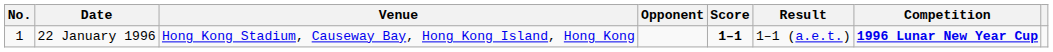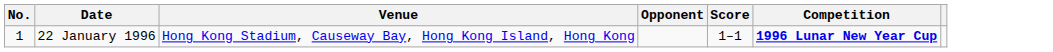- column: Result | 1–1 (a.e.t.)
22 January 1996 | Score: bold -> normal
